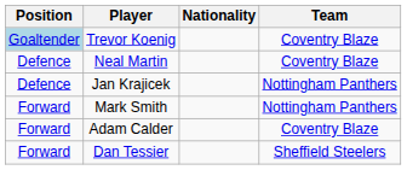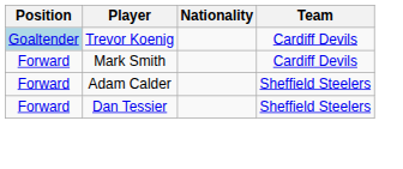Trevor Koenig | Team: Coventry Blaze -> Cardiff Devils
- row: Defence | Neal Martin | Coventry Blaze
- row: Defence | Jan Krajicek | Nottingham Panthers
Mark Smith | Team: Nottingham Panthers -> Cardiff Devils
Adam Calder | Team: Coventry Blaze -> Sheffield Steelers
